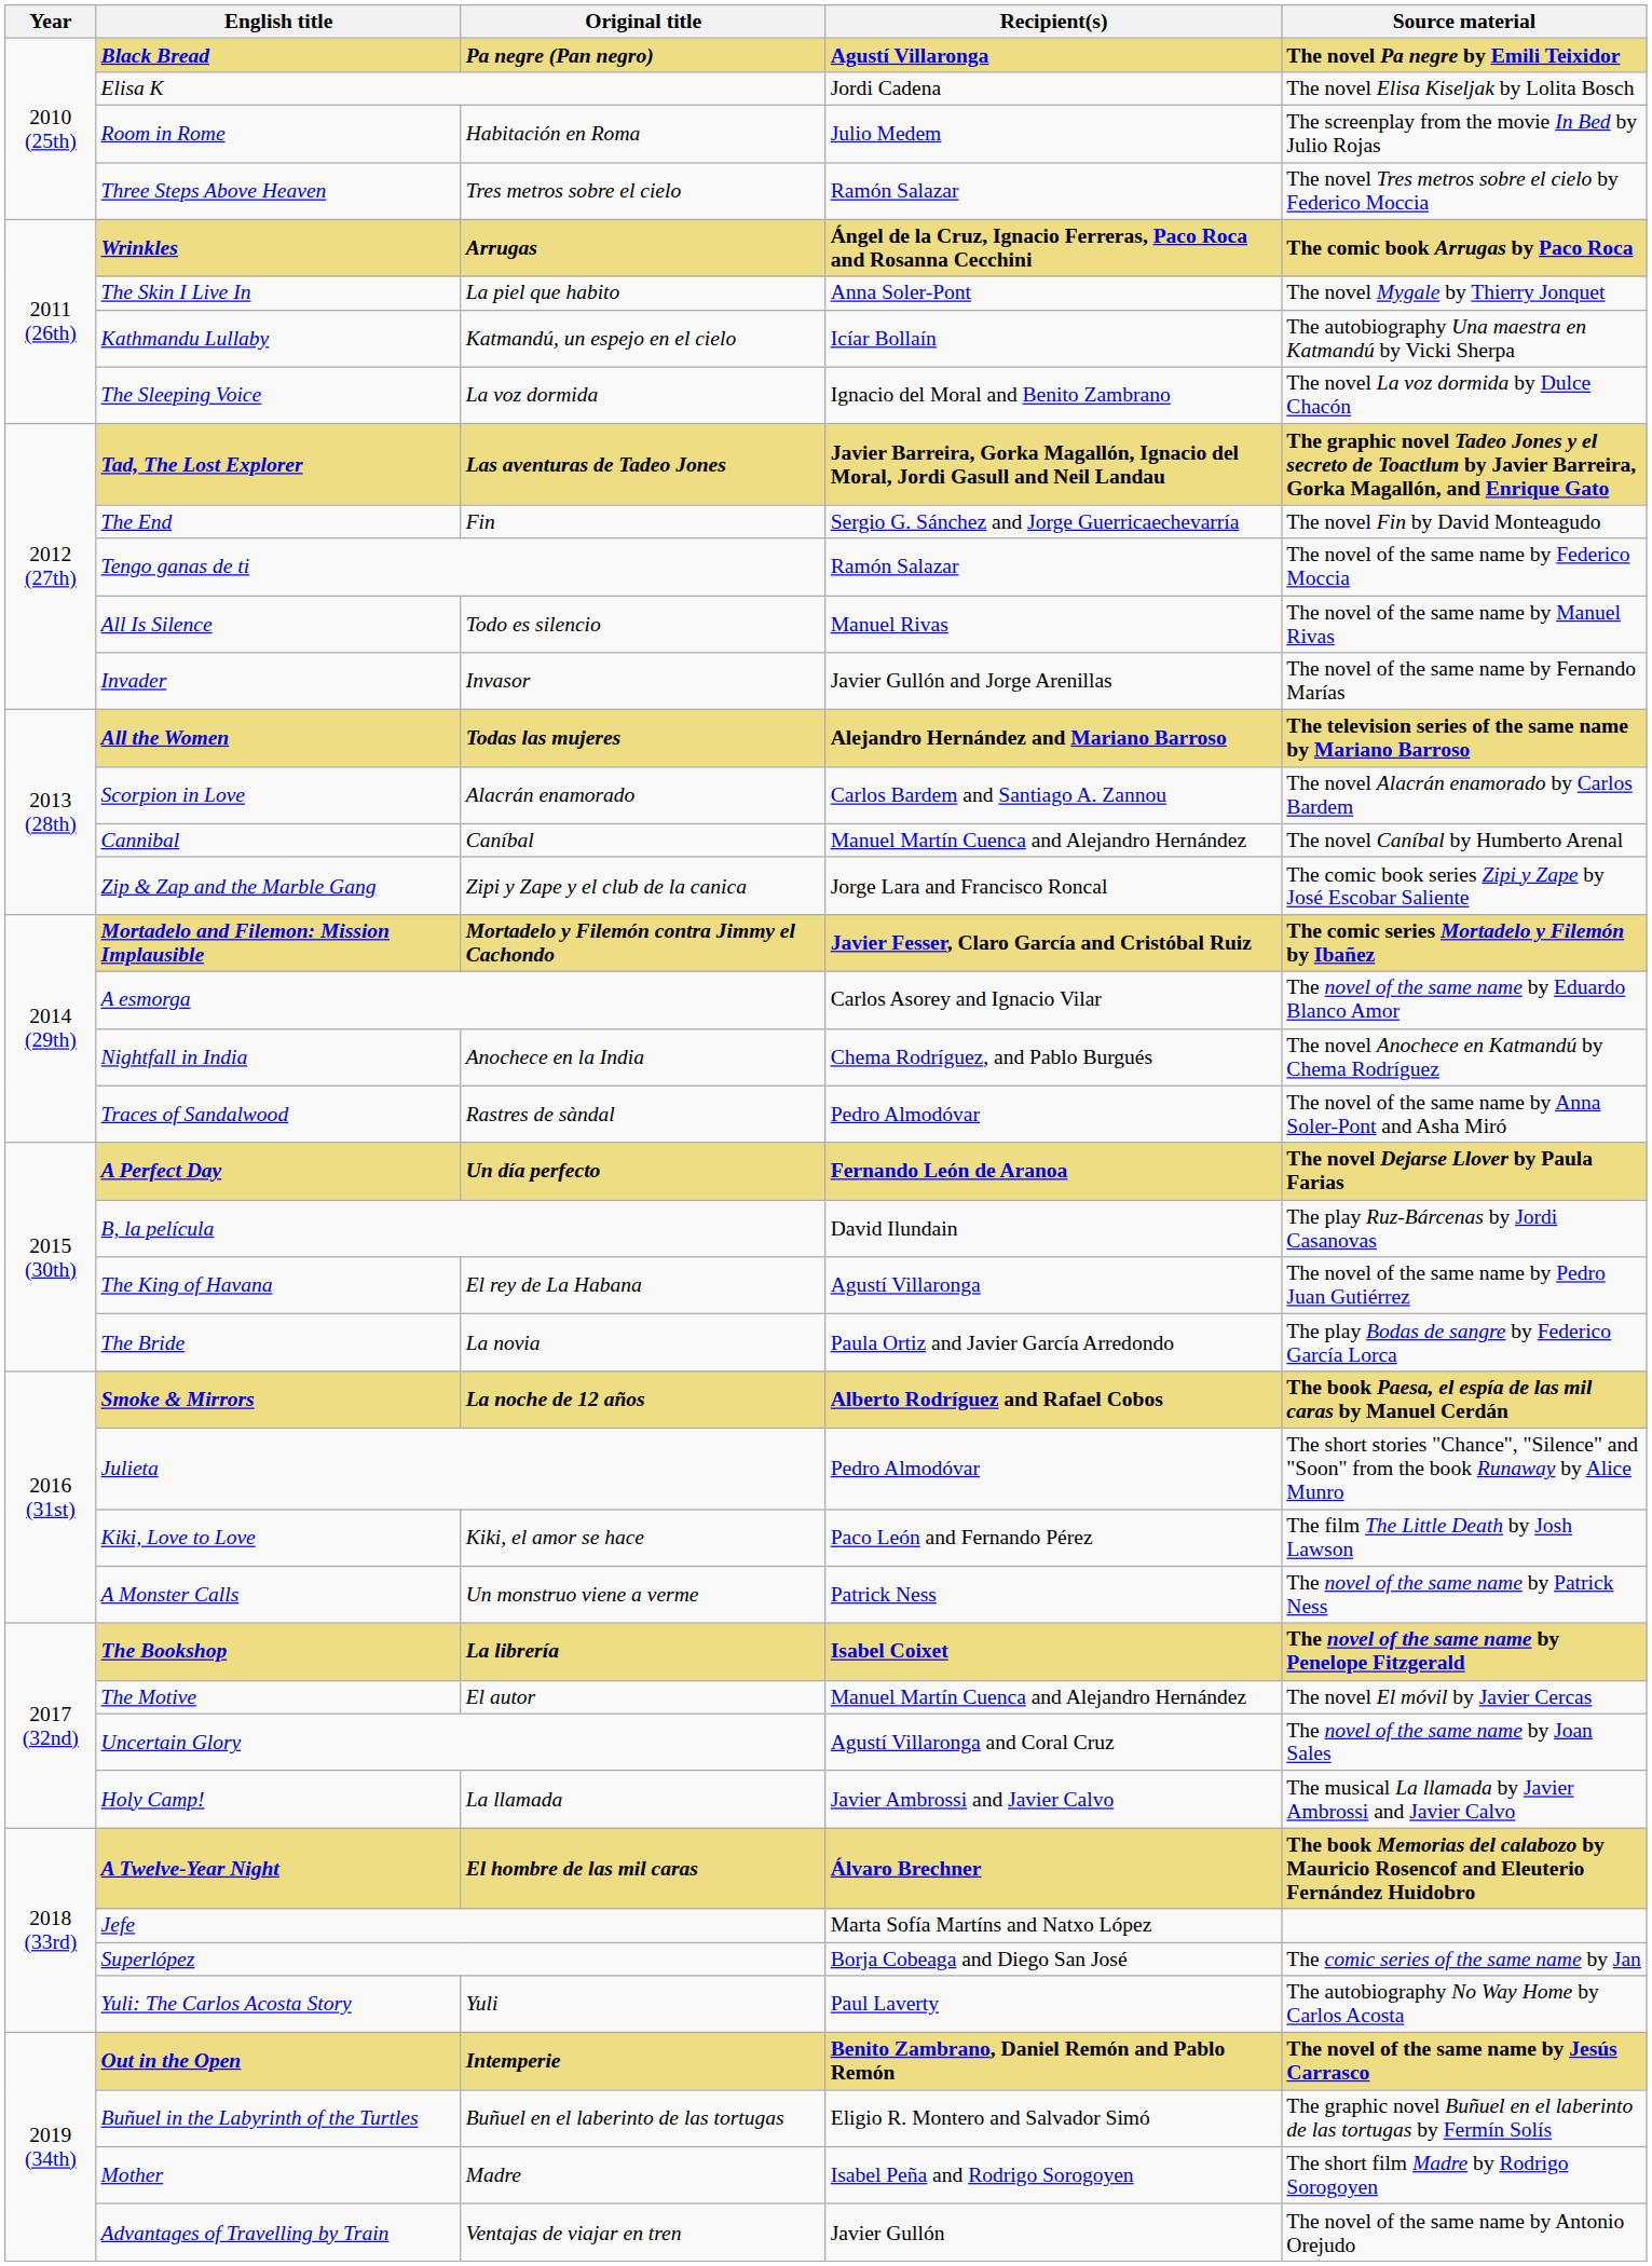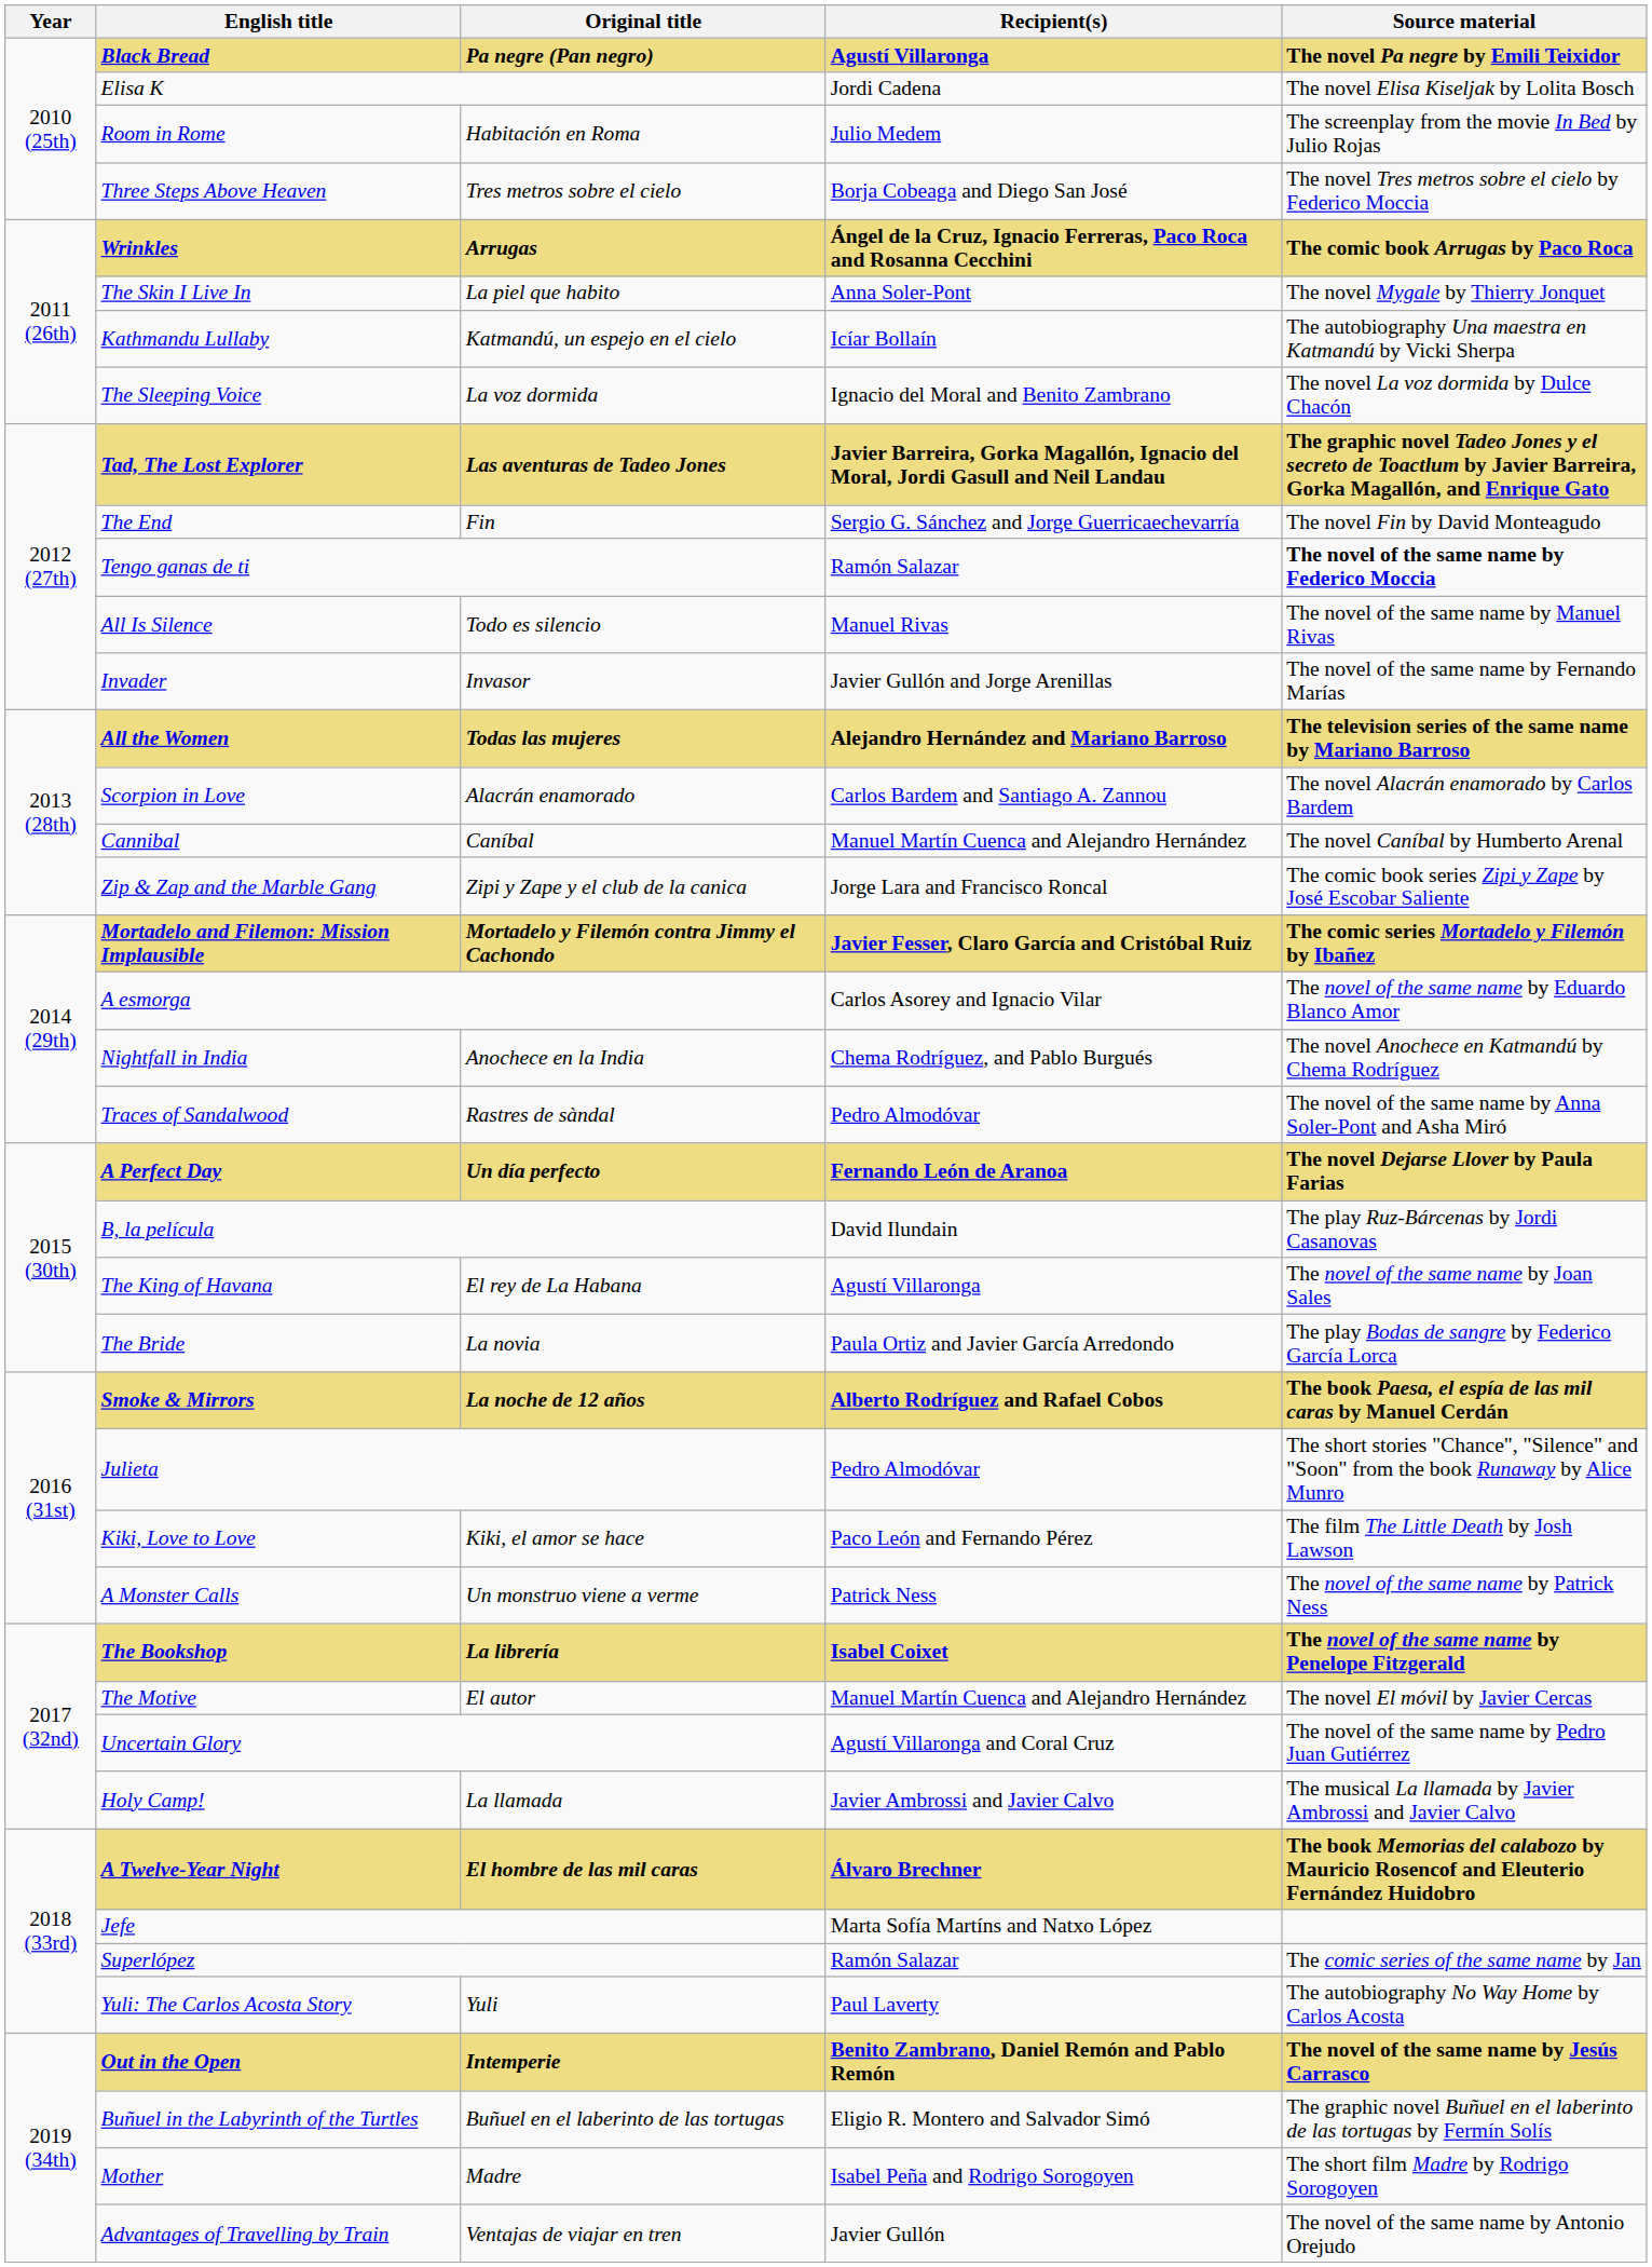Three Steps Above Heaven | Recipient(s): Ramón Salazar -> Borja Cobeaga and Diego San José
Tengo ganas de ti | Source material: normal -> bold
The King of Havana | Source material: The novel of the same name by Pedro Juan Gutiérrez -> The novel of the same name by Joan Sales
Uncertain Glory | Source material: The novel of the same name by Joan Sales -> The novel of the same name by Pedro Juan Gutiérrez
Superlópez | Recipient(s): Borja Cobeaga and Diego San José -> Ramón Salazar
